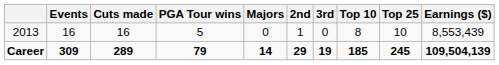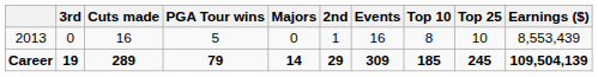columns swapped: Events <-> 3rd
